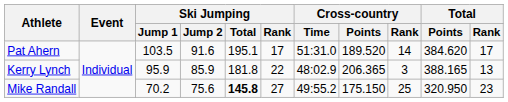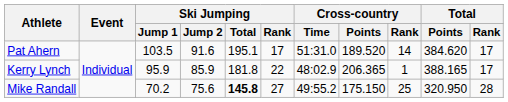Kerry Lynch | Cross-country / Rank: 3 -> 1
Kerry Lynch | Total / Rank: 13 -> 17
Mike Randall | Total / Rank: 23 -> 28
